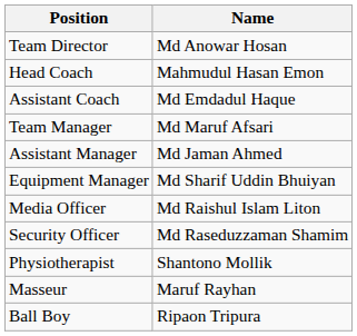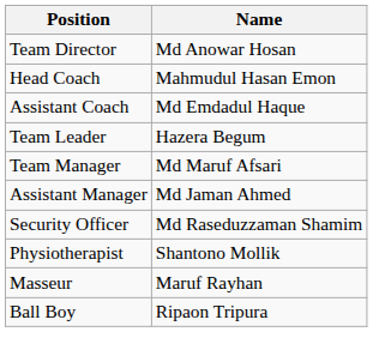+ row: Team Leader | Hazera Begum
- row: Equipment Manager | Md Sharif Uddin Bhuiyan
- row: Media Officer | Md Raishul Islam Liton
